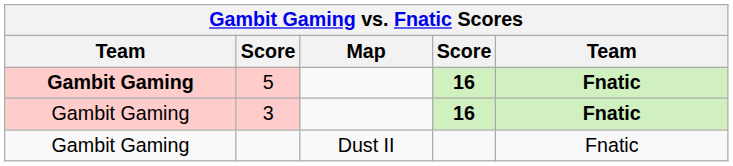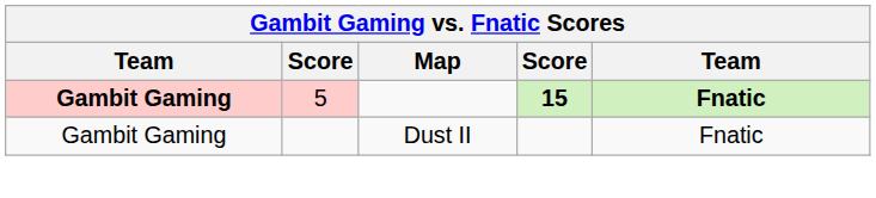5 | column 4: 16 -> 15
- row: Gambit Gaming | 3 | 16 | Fnatic
